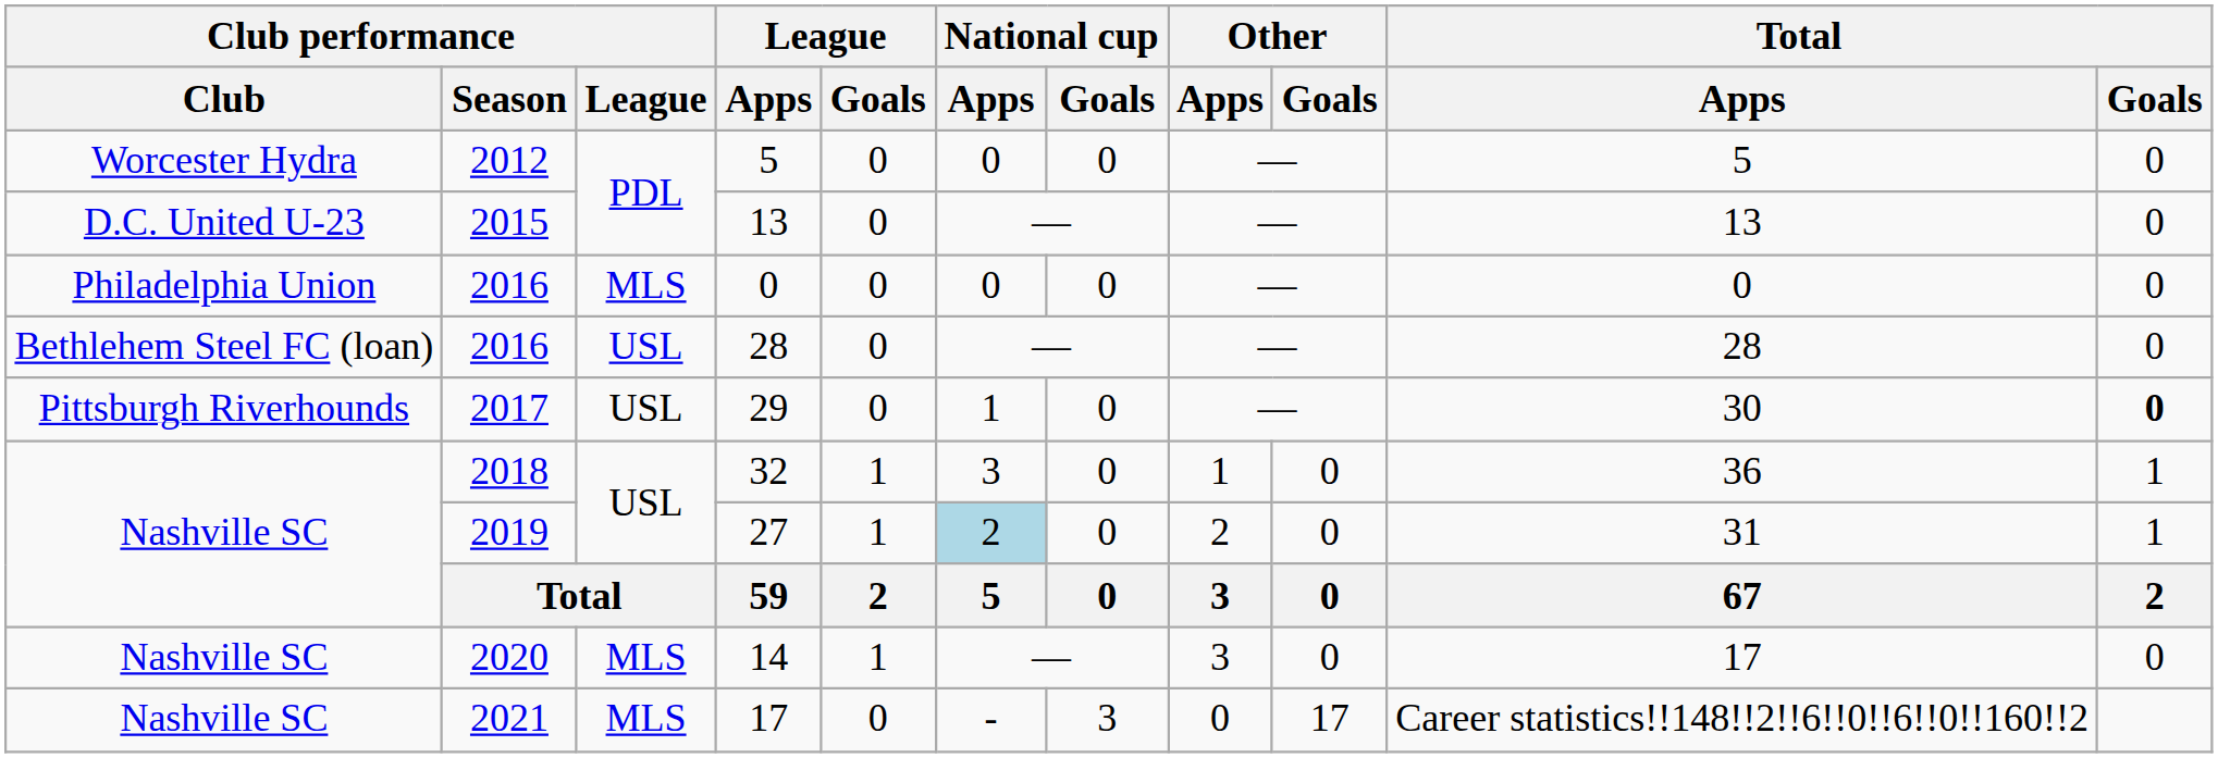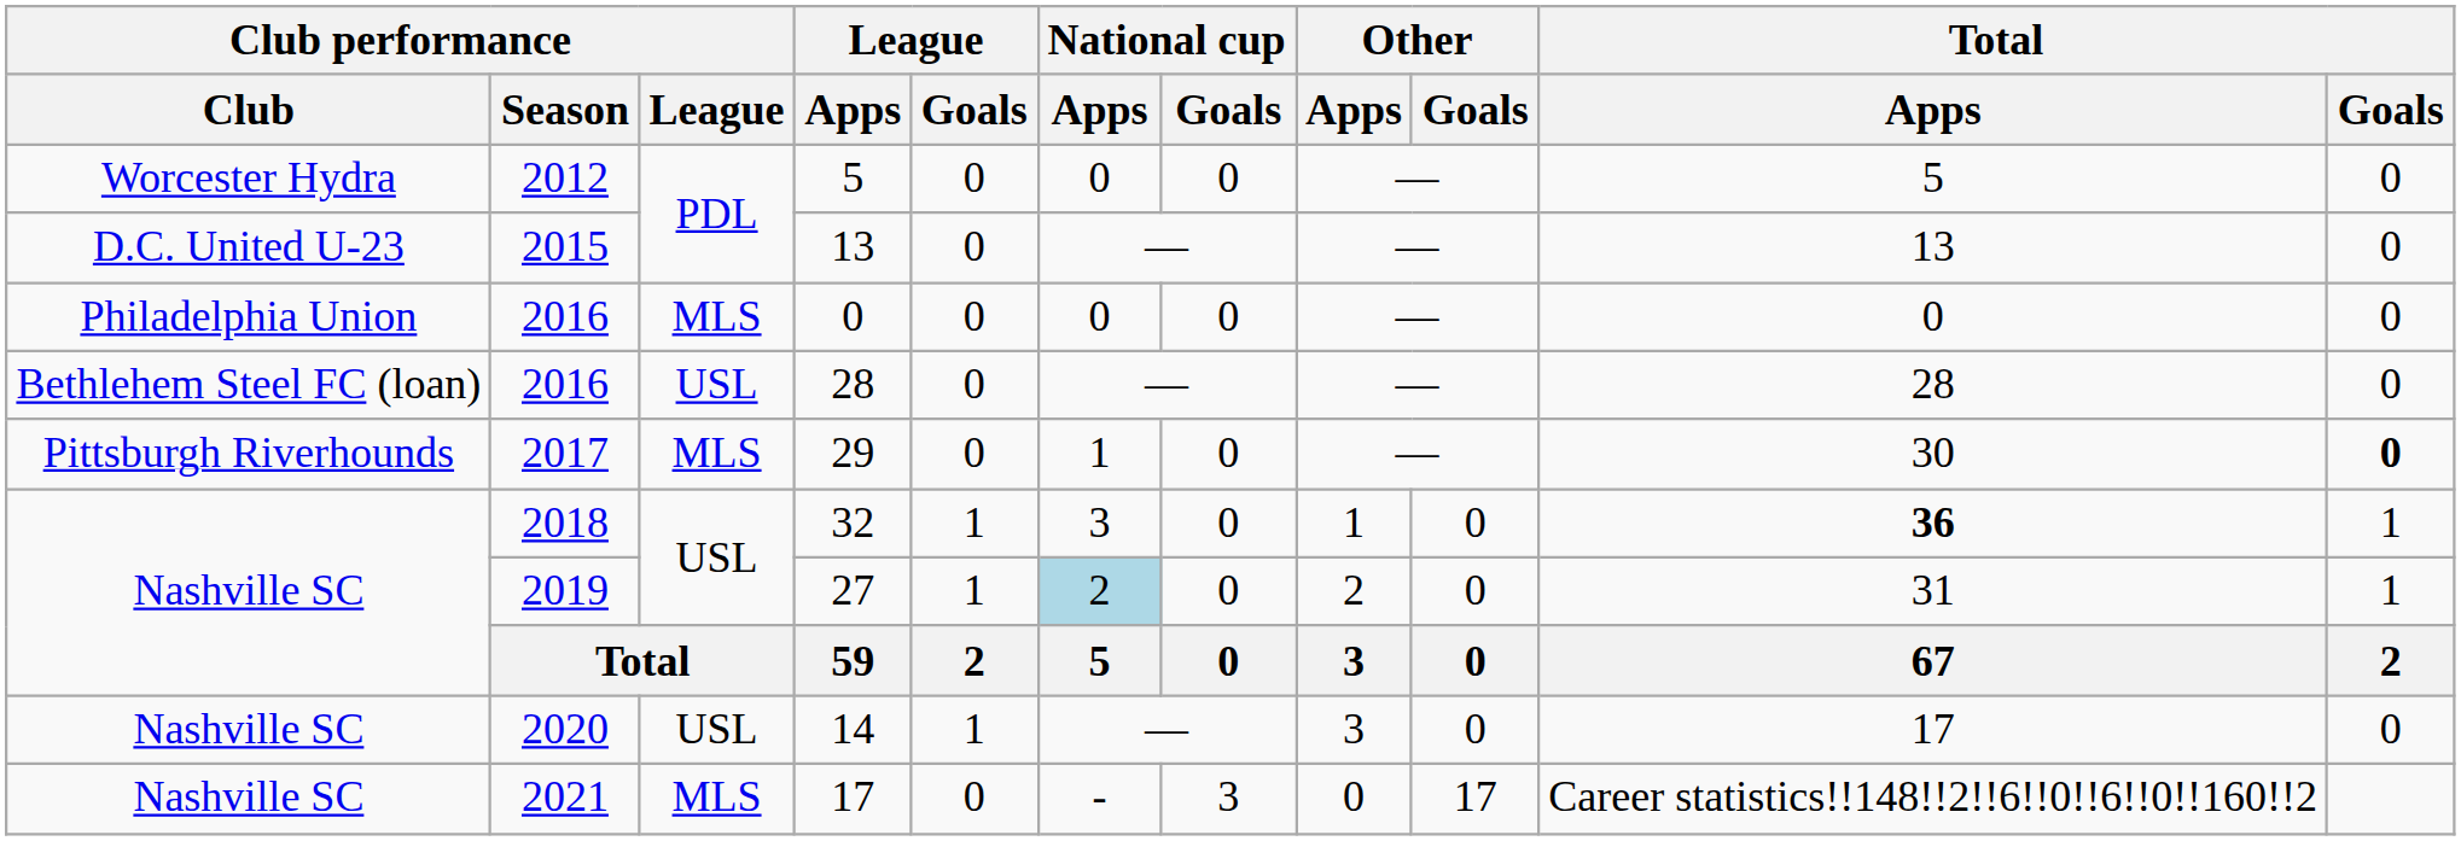29 | Club performance / League: USL -> MLS
32 | Total / Apps: normal -> bold
14 | Club performance / League: MLS -> USL
